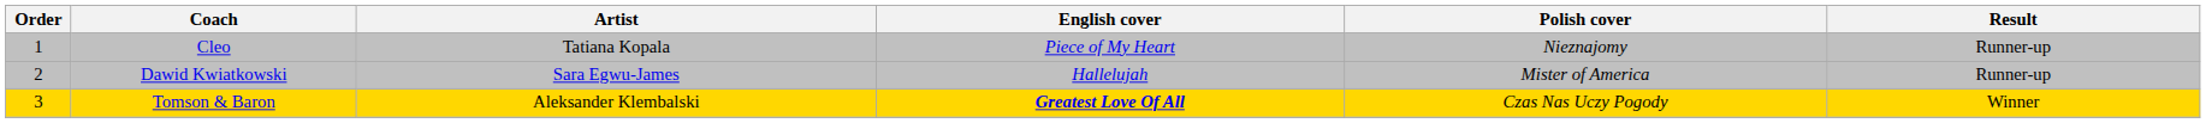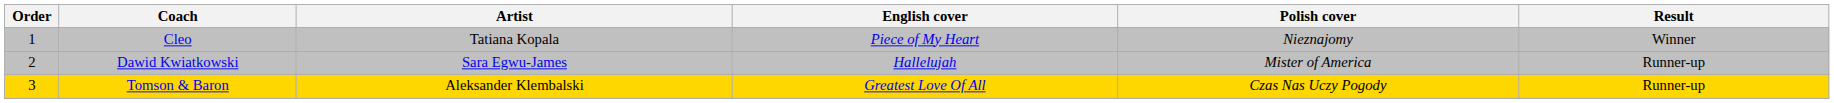Cleo | Result: Runner-up -> Winner
Tomson & Baron | English cover: bold -> normal
Tomson & Baron | Result: Winner -> Runner-up
